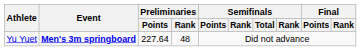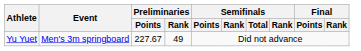Yu Yuet | Event: bold -> normal
Yu Yuet | Preliminaries / Points: 227.64 -> 227.67
Yu Yuet | Preliminaries / Rank: 48 -> 49
